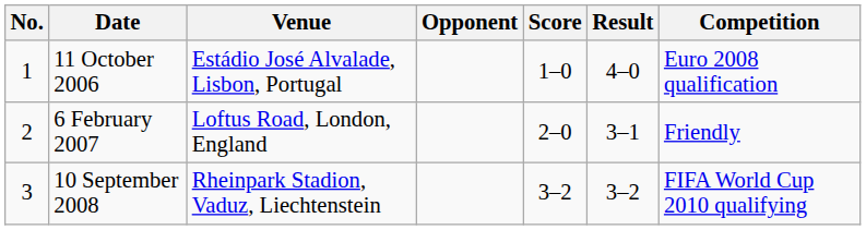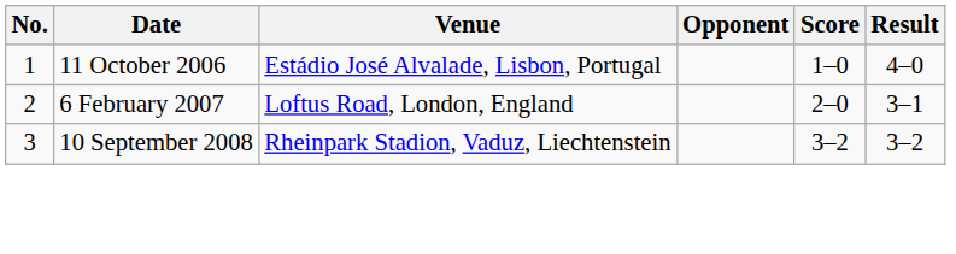- column: Competition | Euro 2008 qualification | Friendly | FIFA World Cup 2010 qualifying
